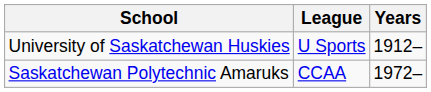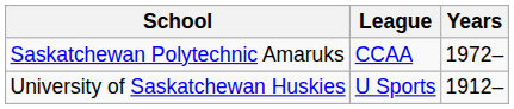rows swapped: Saskatchewan Polytechnic Amaruks <-> University of Saskatchewan Huskies
